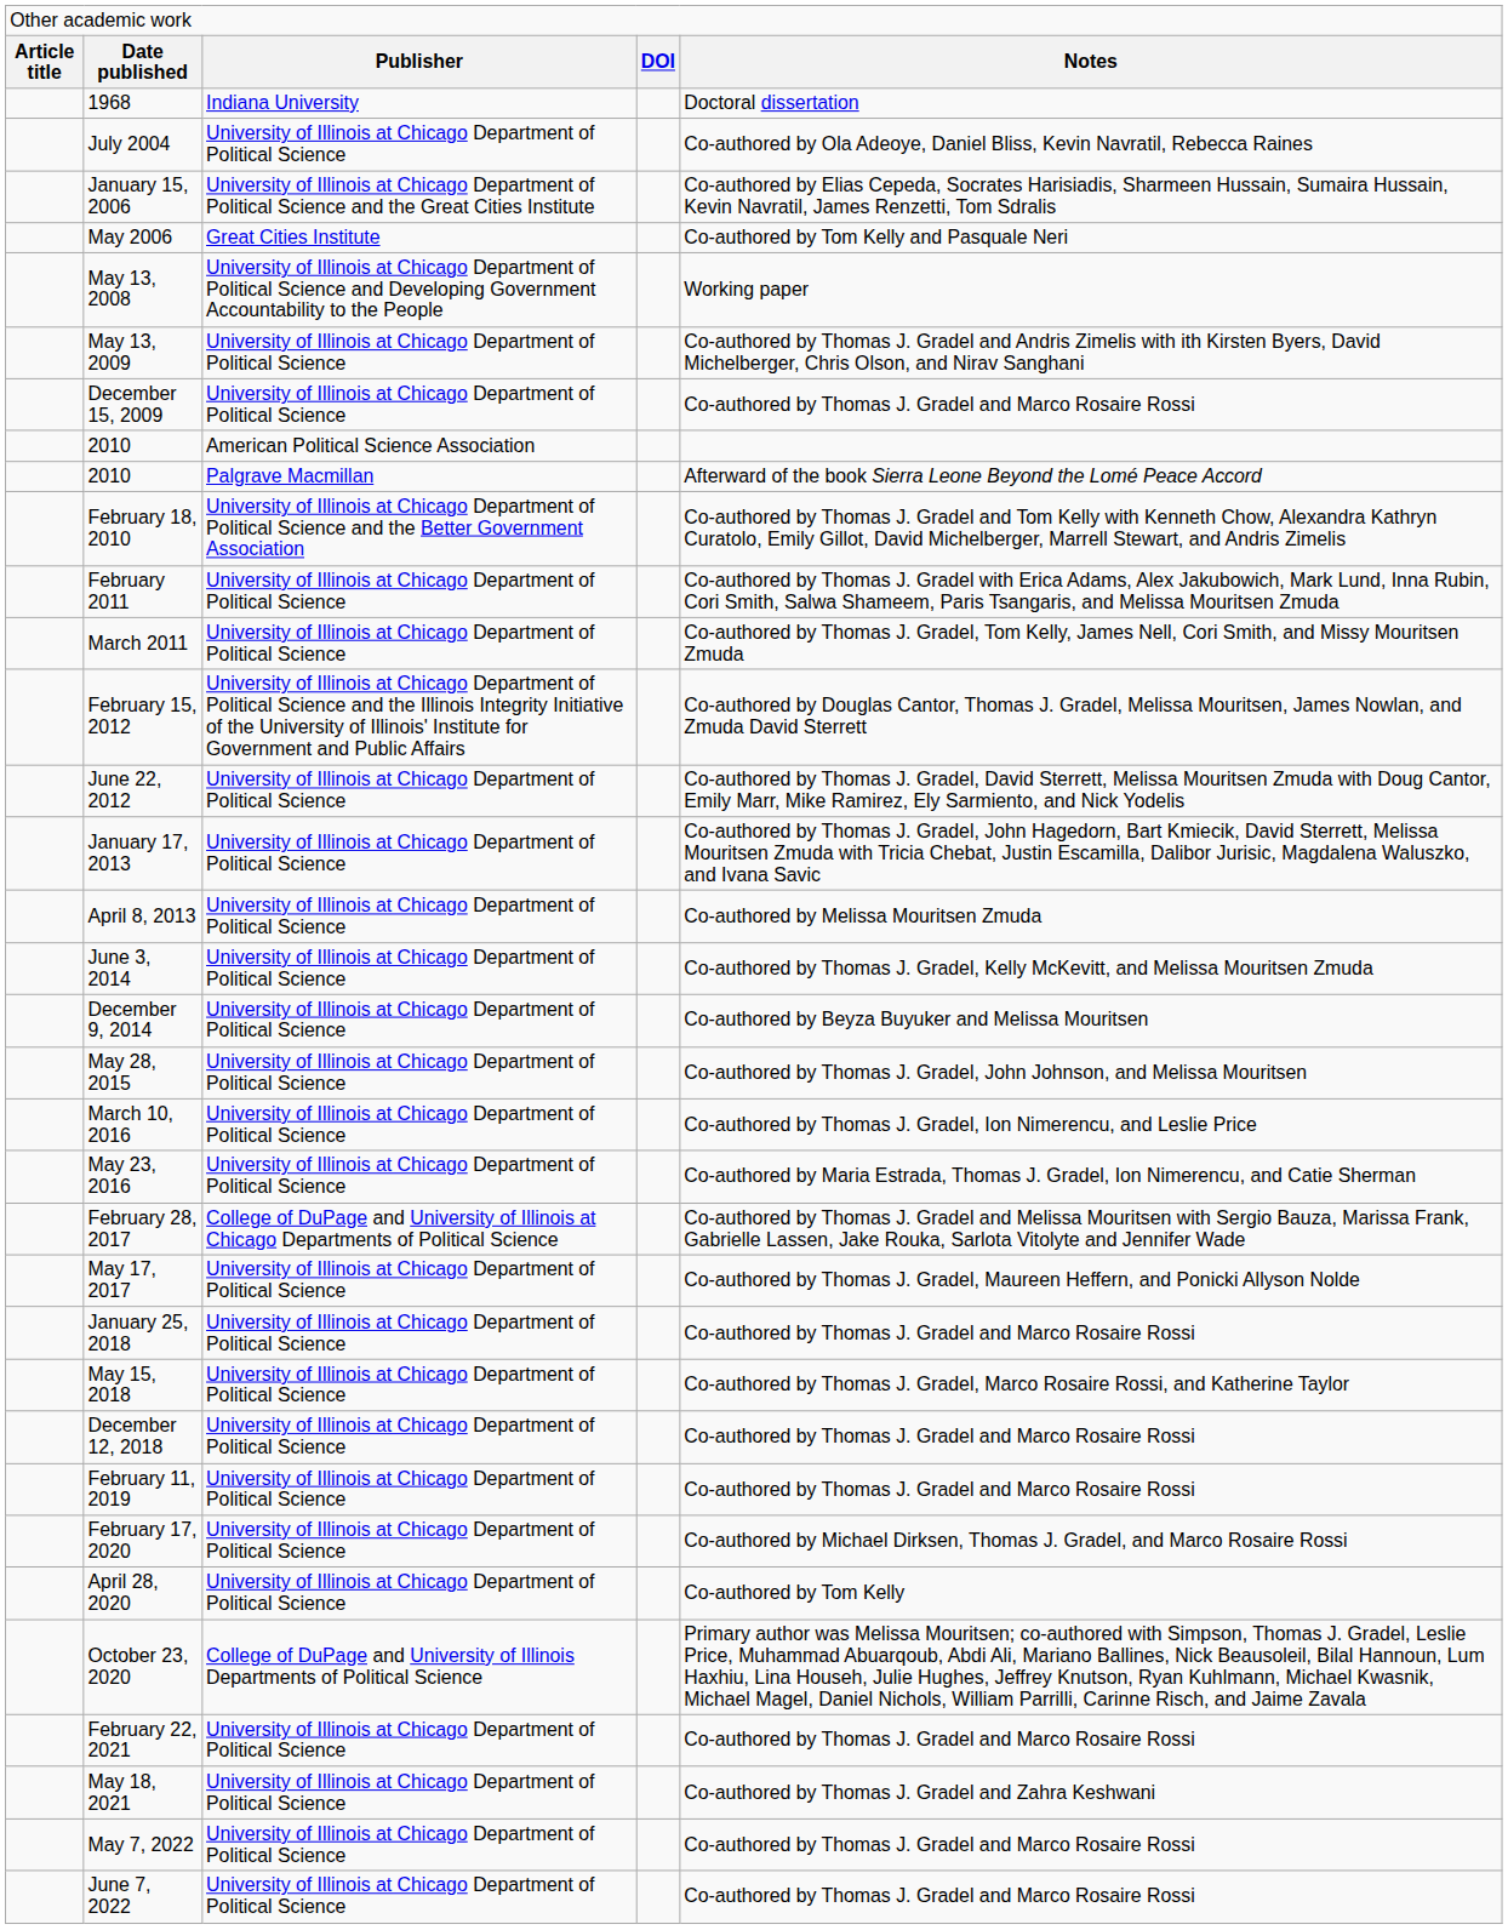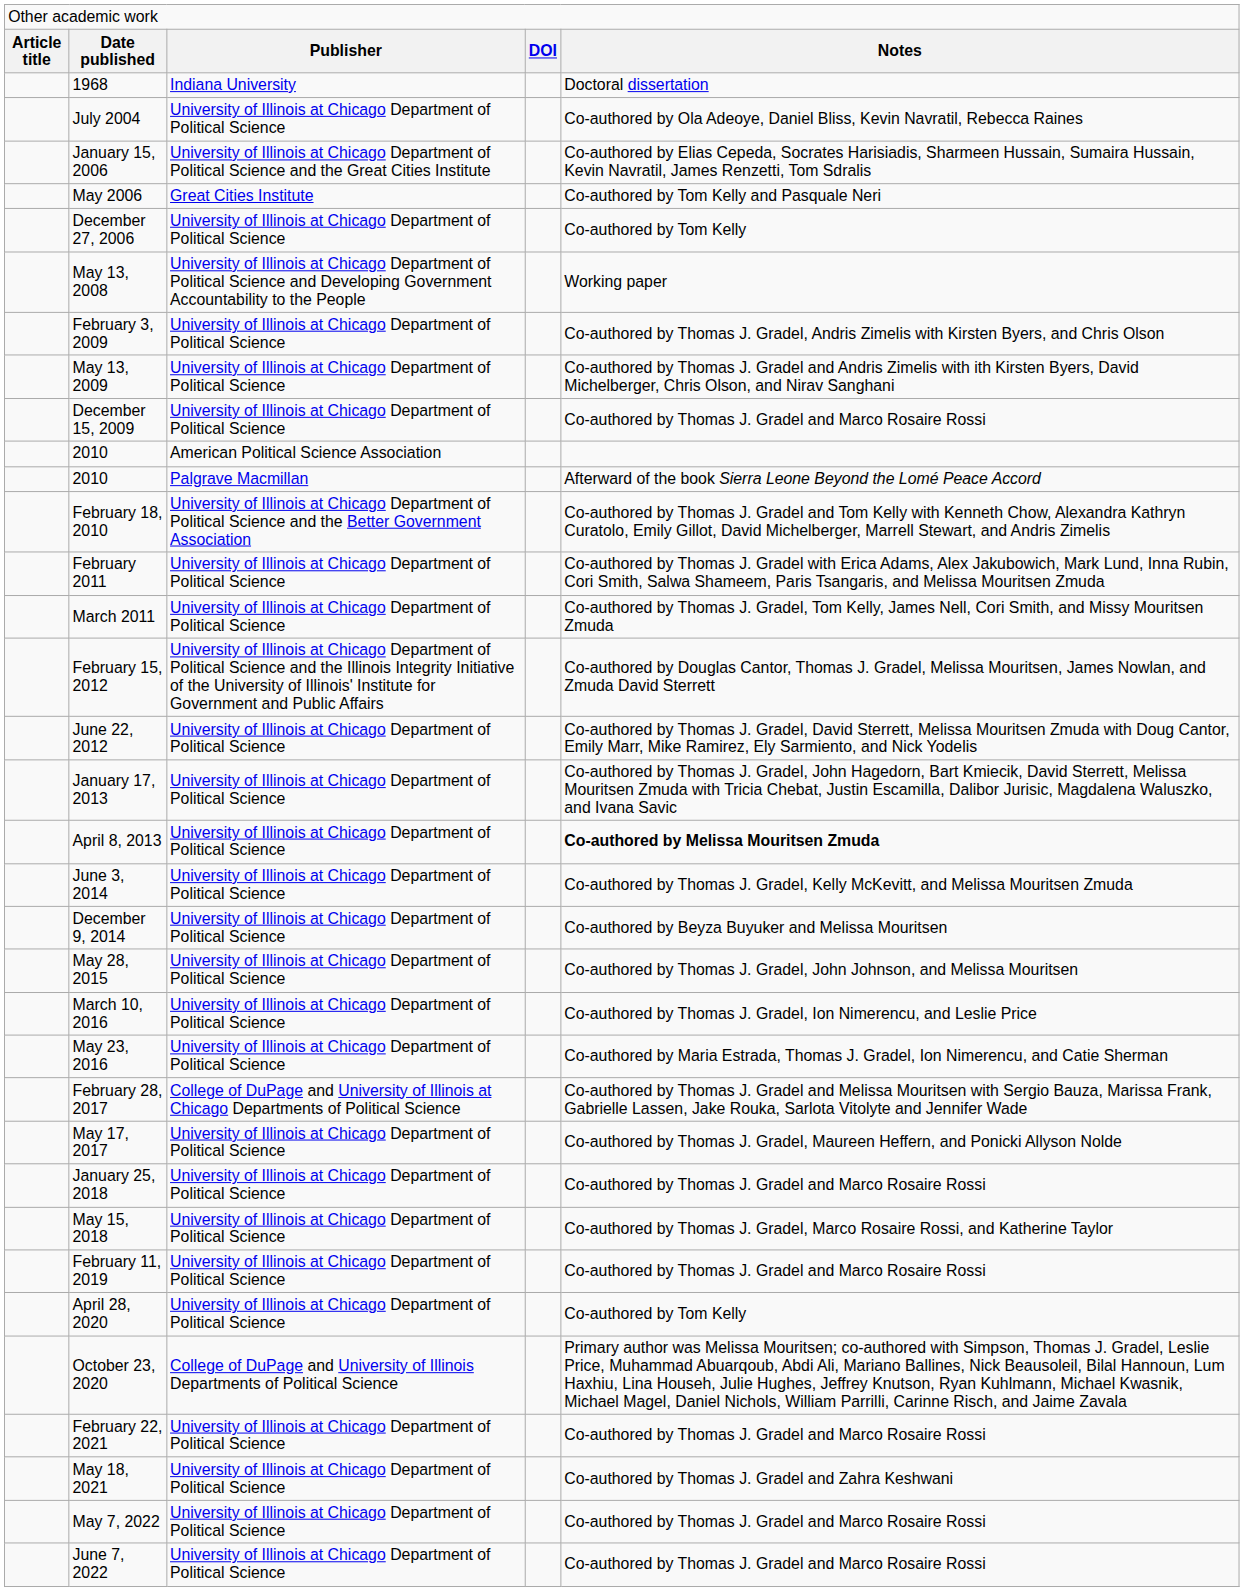+ row: December 27, 2006 | University of Illinois at Chicago Department of Political Science | Co-authored by Tom Kelly
+ row: February 3, 2009 | University of Illinois at Chicago Department of Political Science | Co-authored by Thomas J. Gradel, Andris Zimelis with Kirsten Byers, and Chris Olson
April 8, 2013 | column 5: normal -> bold
- row: December 12, 2018 | University of Illinois at Chicago Department of Political Science | Co-authored by Thomas J. Gradel and Marco Rosaire Rossi
- row: February 17, 2020 | University of Illinois at Chicago Department of Political Science | Co-authored by Michael Dirksen, Thomas J. Gradel, and Marco Rosaire Rossi
